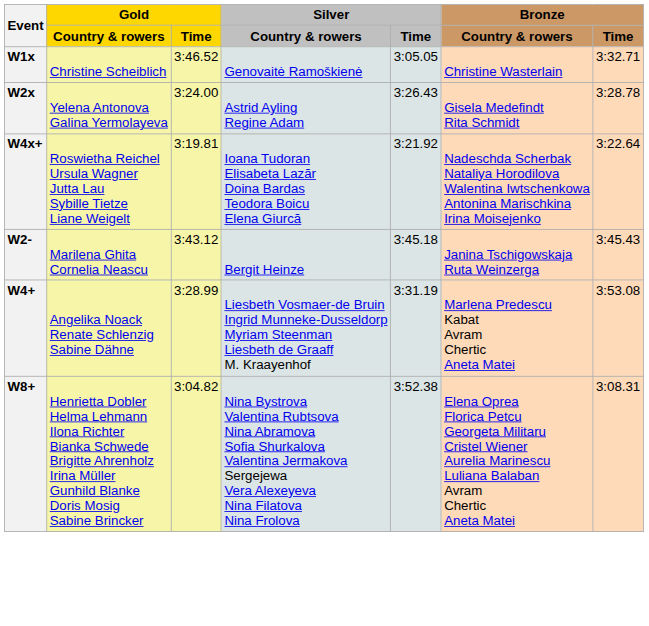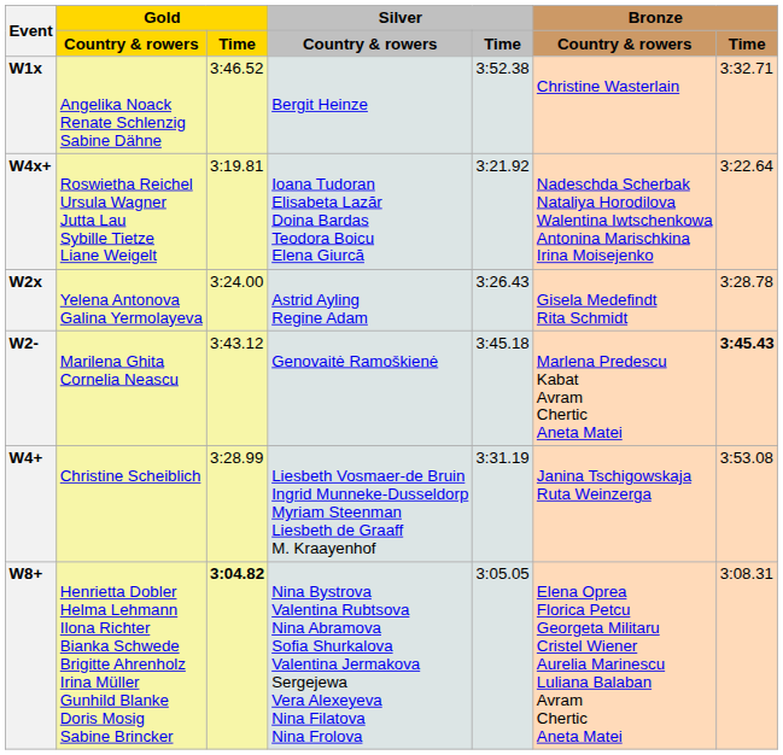W1x | Gold / Country & rowers: Christine Scheiblich -> Angelika Noack Renate Schlenzig Sabine Dähne
W1x | Silver / Country & rowers: Genovaitė Ramoškienė -> Bergit Heinze
W1x | Silver / Time: 3:05.05 -> 3:52.38
rows swapped: W2x <-> W4x+
W2- | Silver / Country & rowers: Bergit Heinze -> Genovaitė Ramoškienė
W2- | Bronze / Country & rowers: Janina Tschigowskaja Ruta Weinzerga -> Marlena Predescu Kabat Avram Chertic Aneta Matei
W2- | Bronze / Time: normal -> bold
W4+ | Gold / Country & rowers: Angelika Noack Renate Schlenzig Sabine Dähne -> Christine Scheiblich
W4+ | Bronze / Country & rowers: Marlena Predescu Kabat Avram Chertic Aneta Matei -> Janina Tschigowskaja Ruta Weinzerga
W8+ | Gold / Time: normal -> bold
W8+ | Silver / Time: 3:52.38 -> 3:05.05
